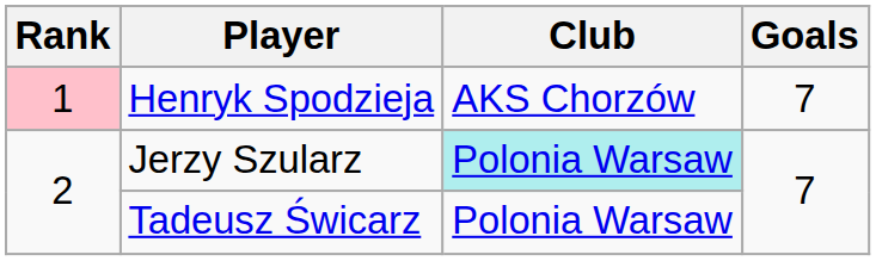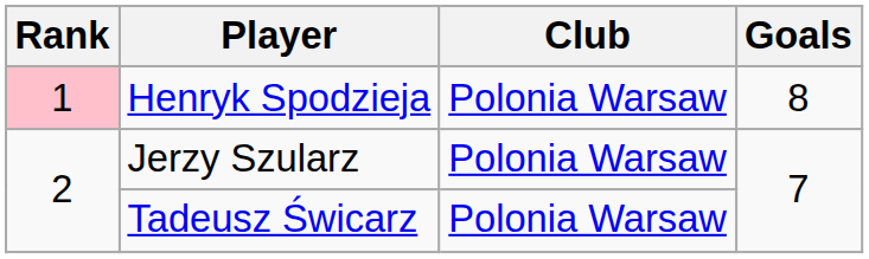Henryk Spodzieja | Club: AKS Chorzów -> Polonia Warsaw
Henryk Spodzieja | Goals: 7 -> 8
Jerzy Szularz | Club: paleturquoise background -> no background
